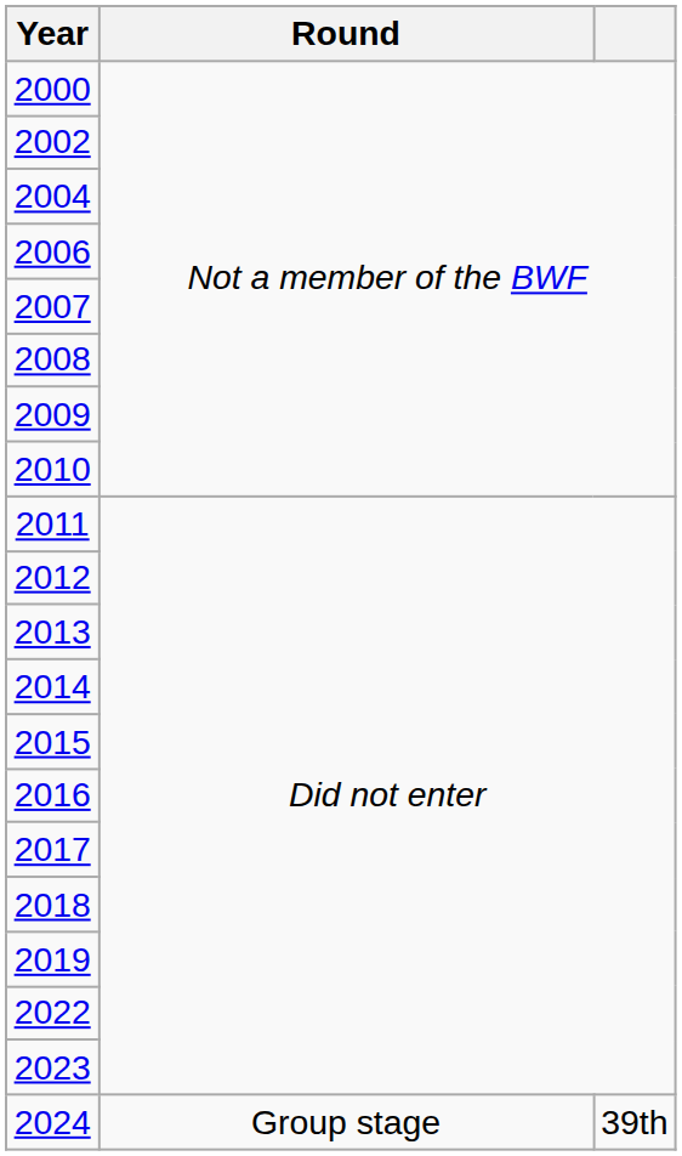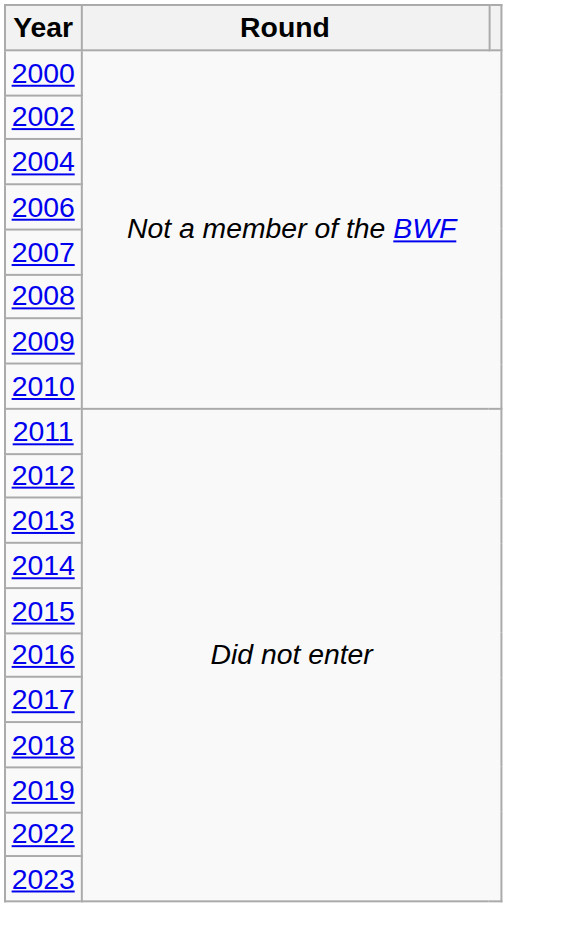- row: 2024 | Group stage | 39th
